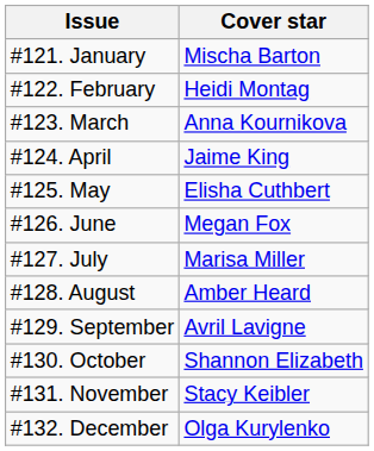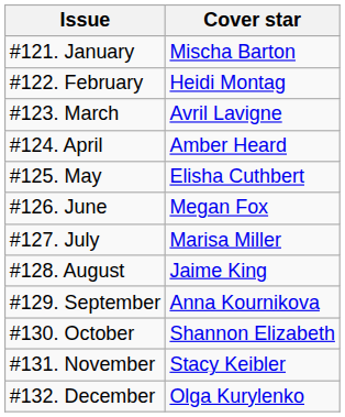#123. March | Cover star: Anna Kournikova -> Avril Lavigne
#124. April | Cover star: Jaime King -> Amber Heard
#128. August | Cover star: Amber Heard -> Jaime King
#129. September | Cover star: Avril Lavigne -> Anna Kournikova
